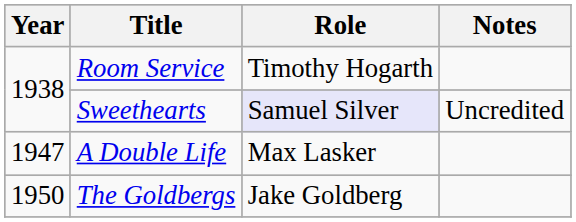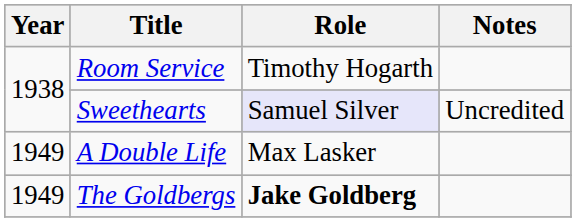A Double Life | Year: 1947 -> 1949
The Goldbergs | Year: 1950 -> 1949
The Goldbergs | Role: normal -> bold
